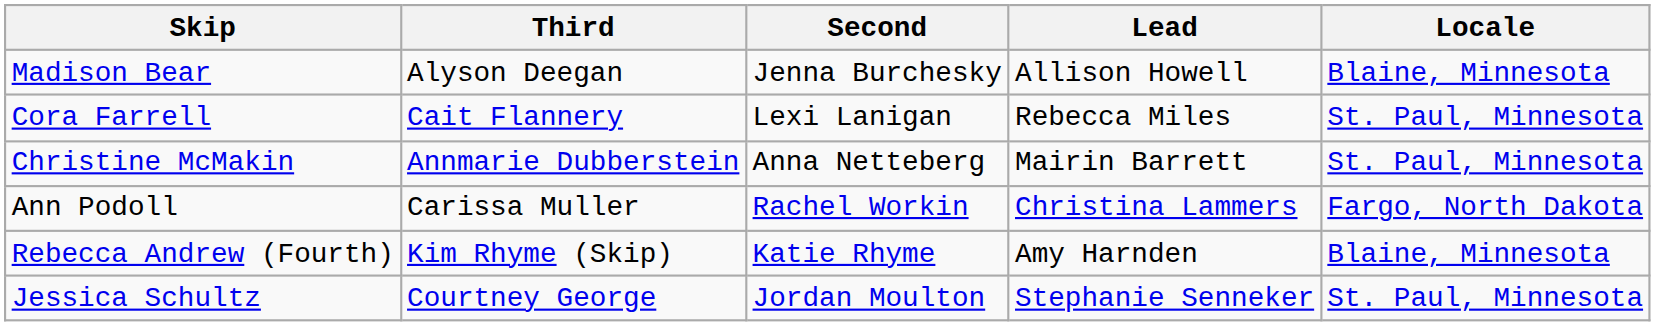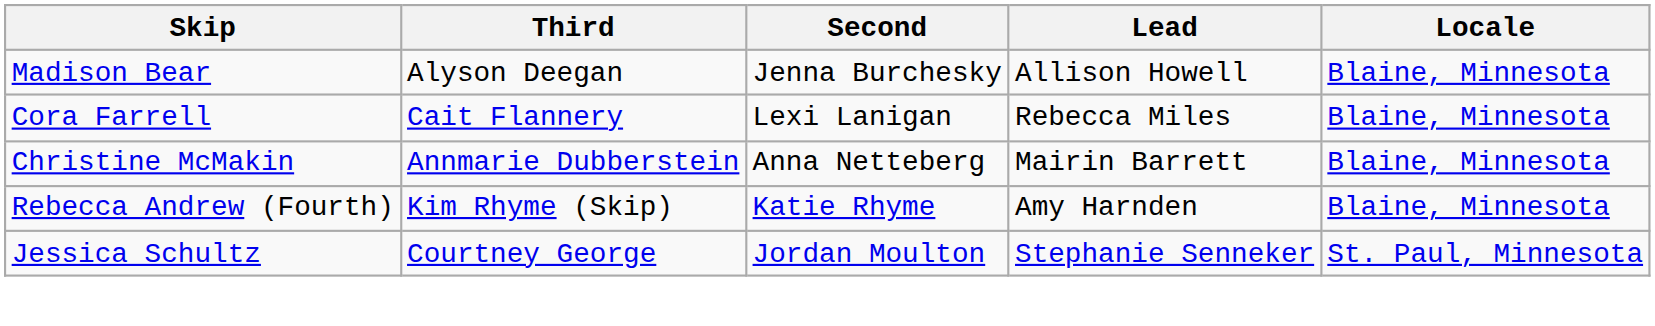Cora Farrell | Locale: St. Paul, Minnesota -> Blaine, Minnesota
Christine McMakin | Locale: St. Paul, Minnesota -> Blaine, Minnesota
- row: Ann Podoll | Carissa Muller | Rachel Workin | Christina Lammers | Fargo, North Dakota
